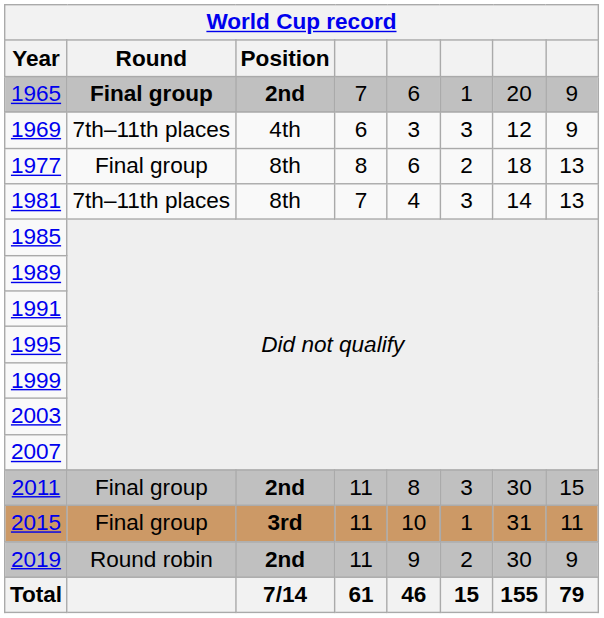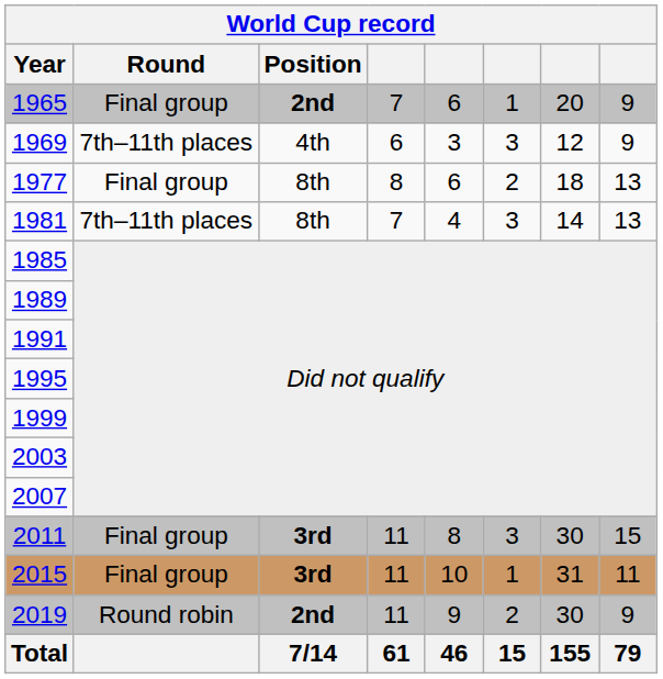1965 | Round: bold -> normal
2011 | Position: 2nd -> 3rd
